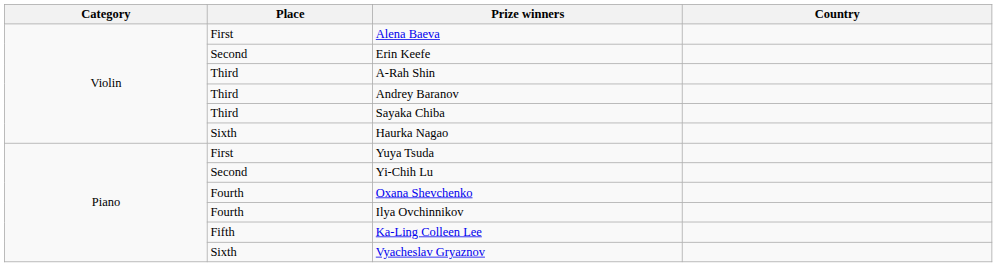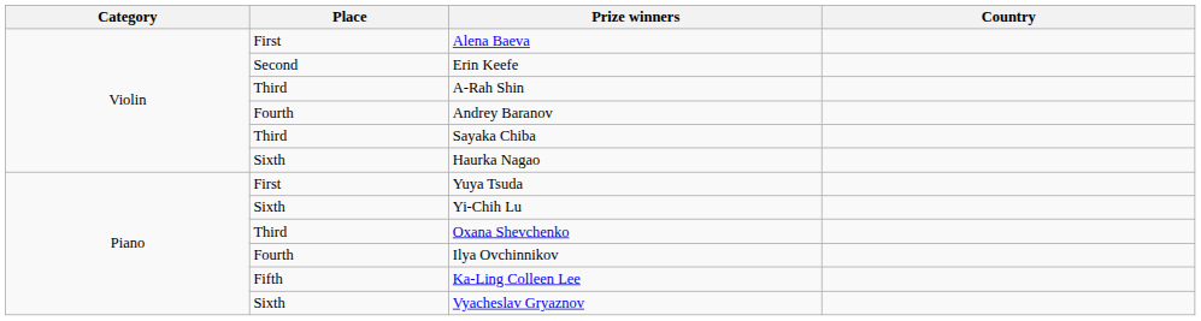Andrey Baranov | Place: Third -> Fourth
Yi-Chih Lu | Place: Second -> Sixth
Oxana Shevchenko | Place: Fourth -> Third
